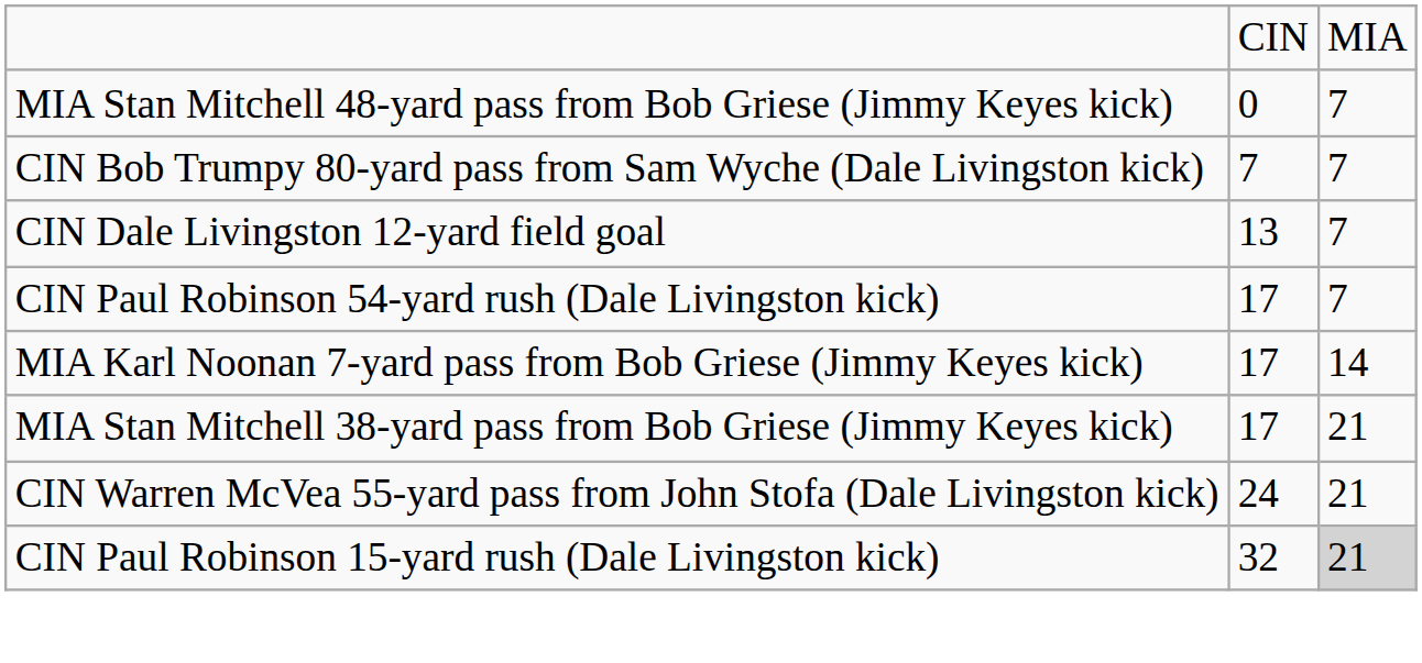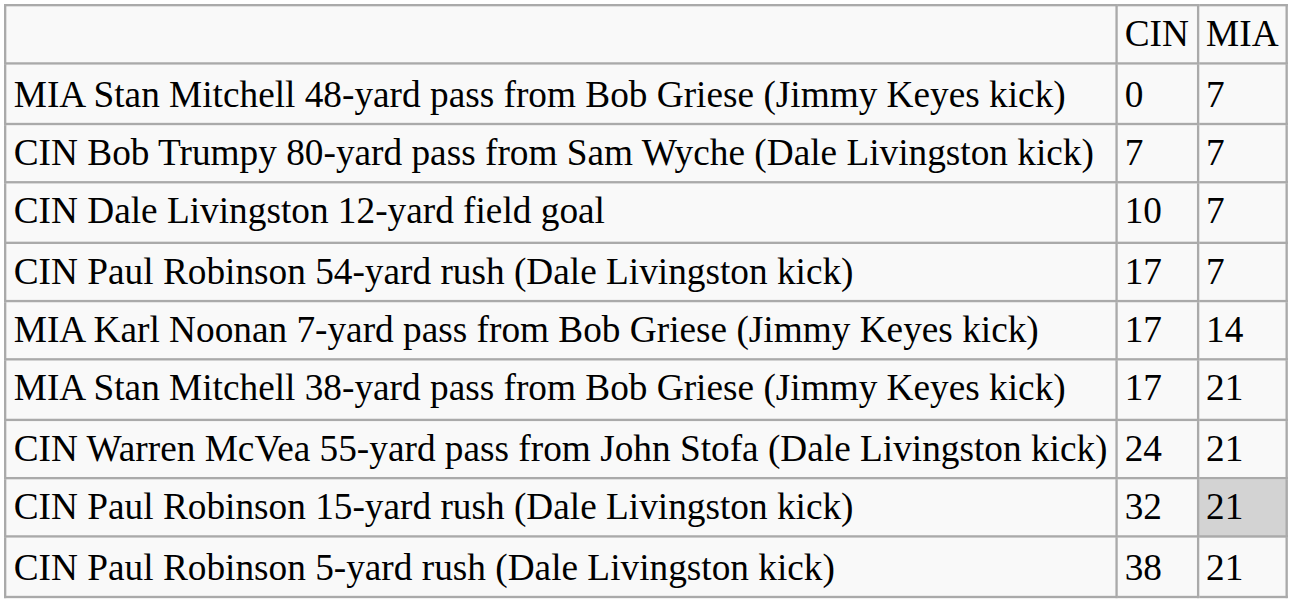CIN Dale Livingston 12-yard field goal | column 2: 13 -> 10
+ row: CIN Paul Robinson 5-yard rush (Dale Livingston kick) | 38 | 21
